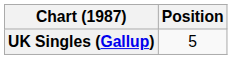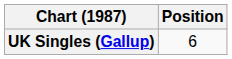UK Singles (Gallup) | Position: 5 -> 6
